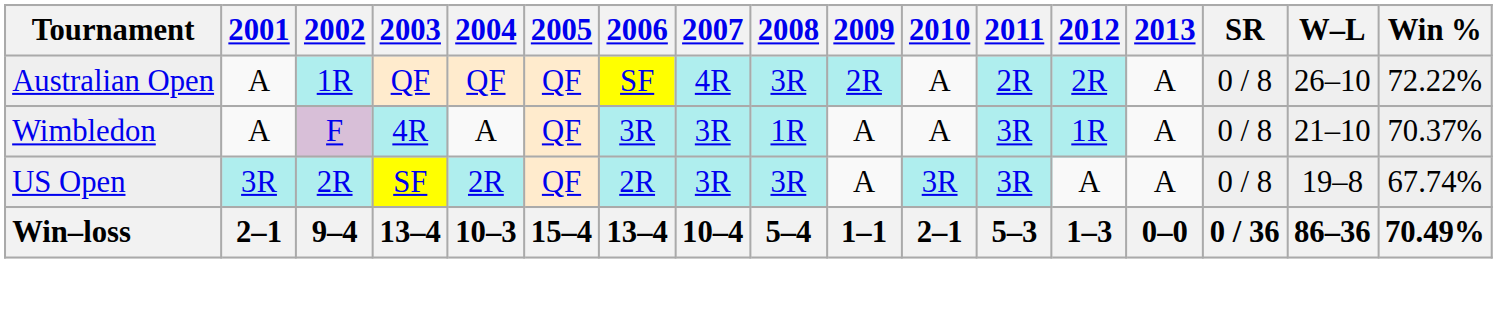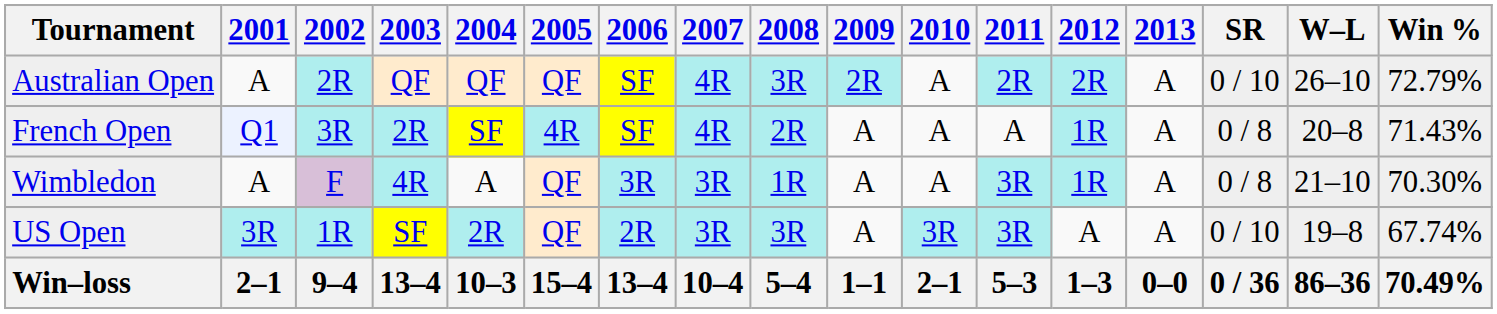Australian Open | 2002: 1R -> 2R
Australian Open | SR: 0 / 8 -> 0 / 10
Australian Open | Win %: 72.22% -> 72.79%
+ row: French Open | Q1 | 3R | 2R | SF | 4R | SF | 4R | 2R | A | A | A | 1R | A | 0 / 8 | 20–8 | 71.43%
Wimbledon | Win %: 70.37% -> 70.30%
US Open | 2002: 2R -> 1R
US Open | SR: 0 / 8 -> 0 / 10
